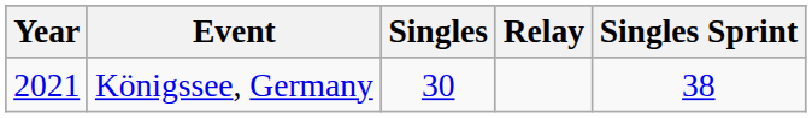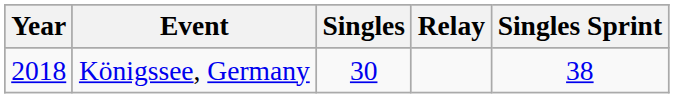Königssee, Germany | Year: 2021 -> 2018
